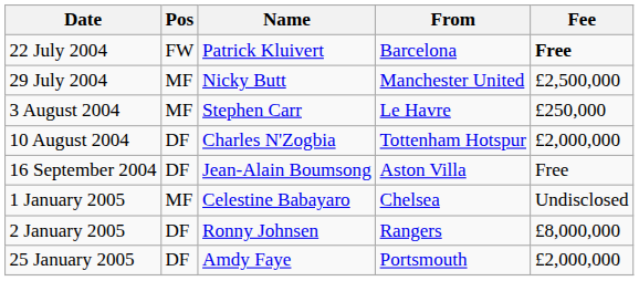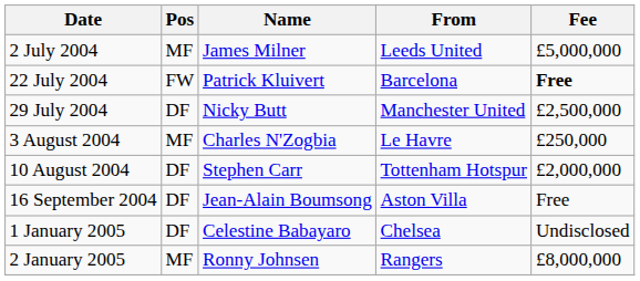+ row: 2 July 2004 | MF | James Milner | Leeds United | £5,000,000
29 July 2004 | Pos: MF -> DF
3 August 2004 | Name: Stephen Carr -> Charles N'Zogbia
10 August 2004 | Name: Charles N'Zogbia -> Stephen Carr
1 January 2005 | Pos: MF -> DF
2 January 2005 | Pos: DF -> MF
- row: 25 January 2005 | DF | Amdy Faye | Portsmouth | £2,000,000
